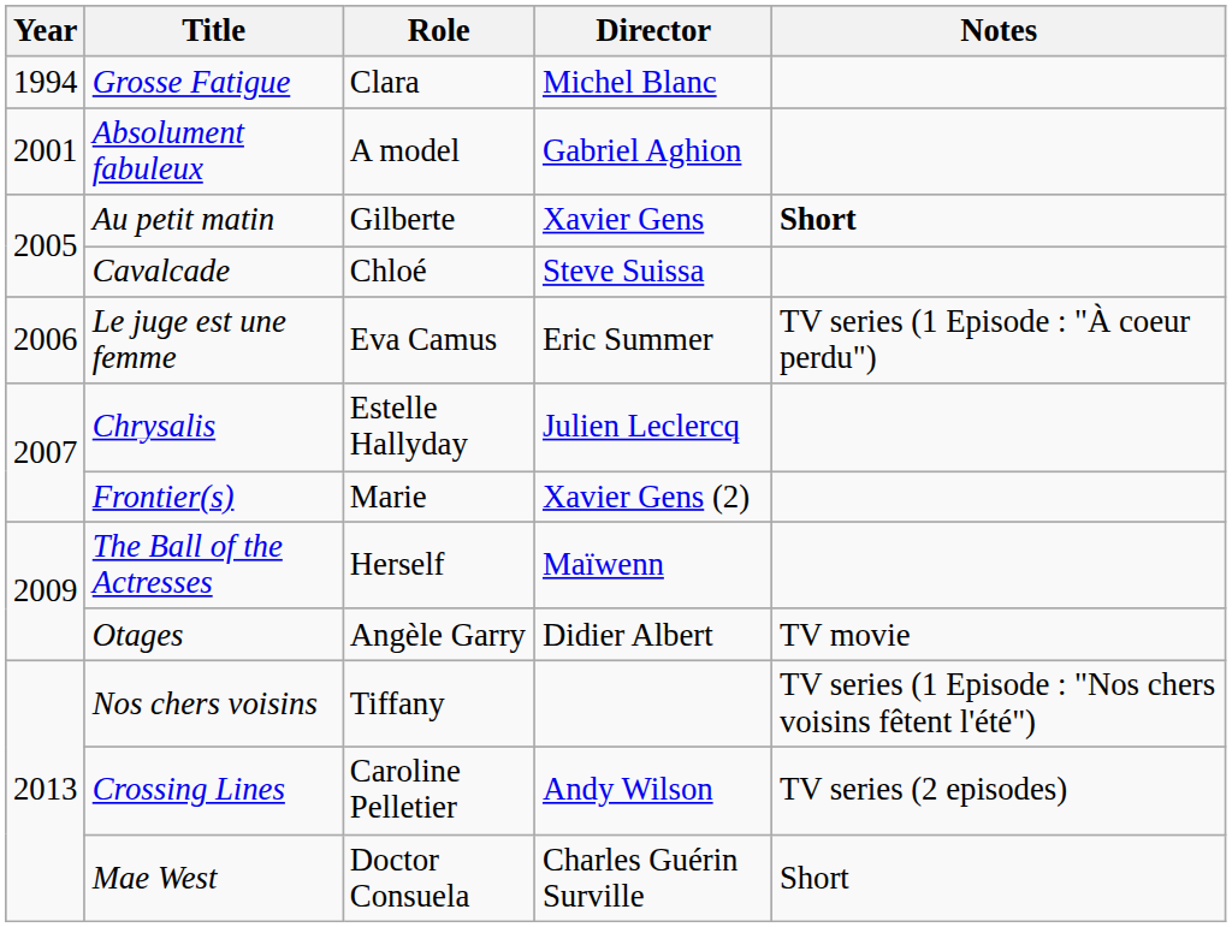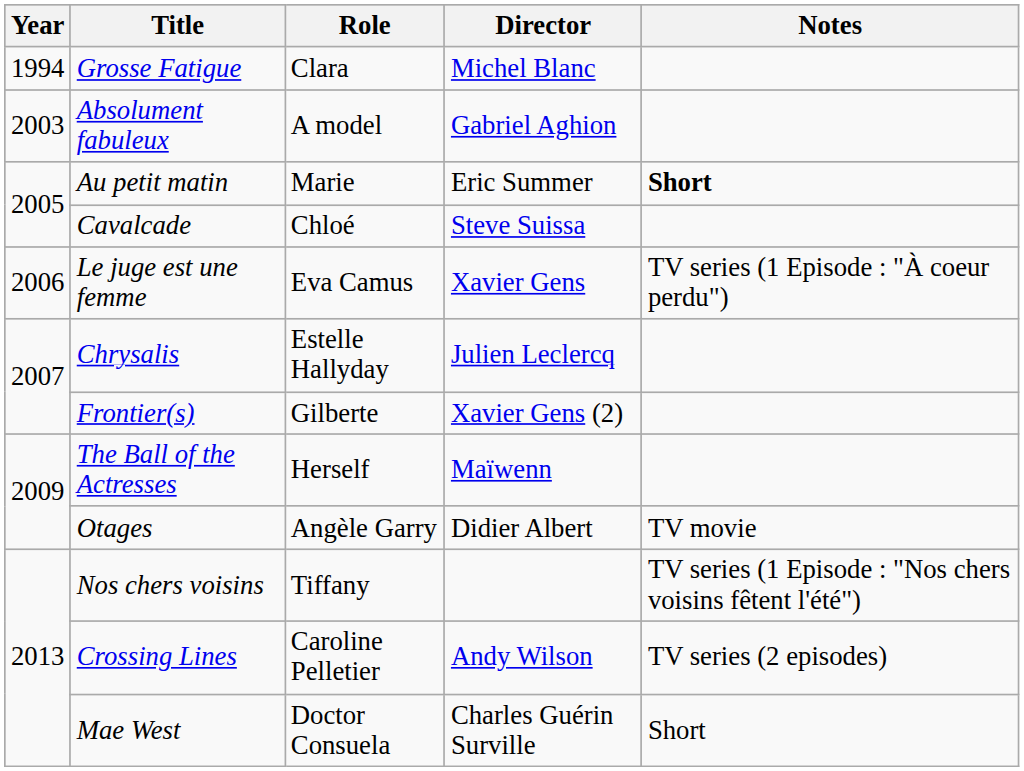Absolument fabuleux | Year: 2001 -> 2003
Au petit matin | Role: Gilberte -> Marie
Au petit matin | Director: Xavier Gens -> Eric Summer
Le juge est une femme | Director: Eric Summer -> Xavier Gens
Frontier(s) | Role: Marie -> Gilberte
